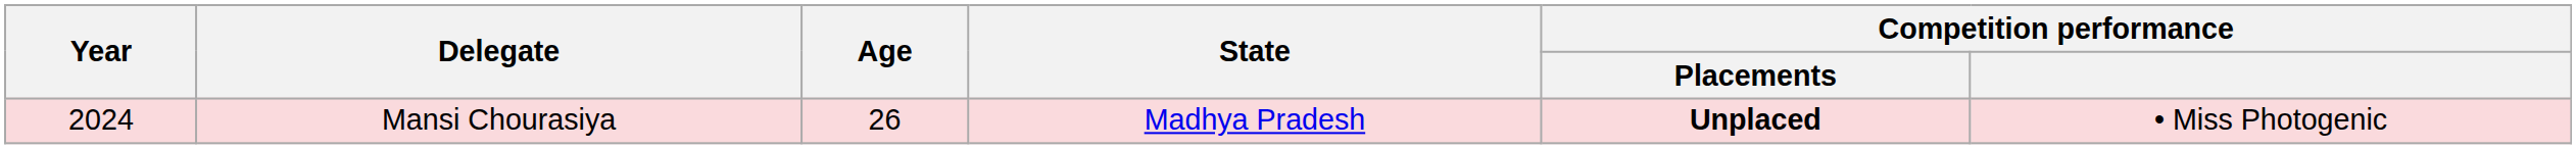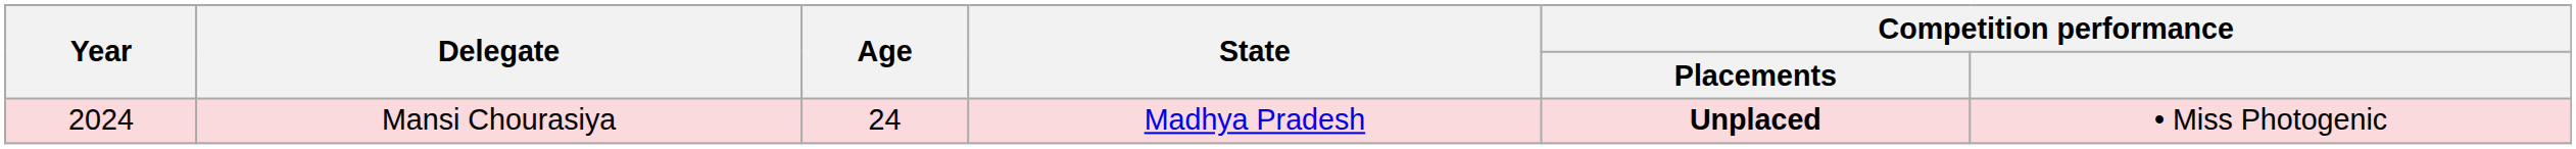Mansi Chourasiya | Age: 26 -> 24
